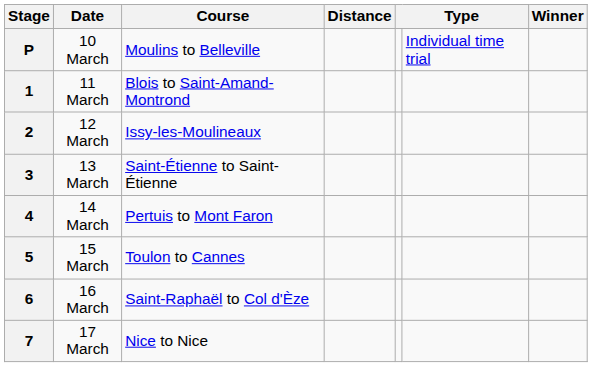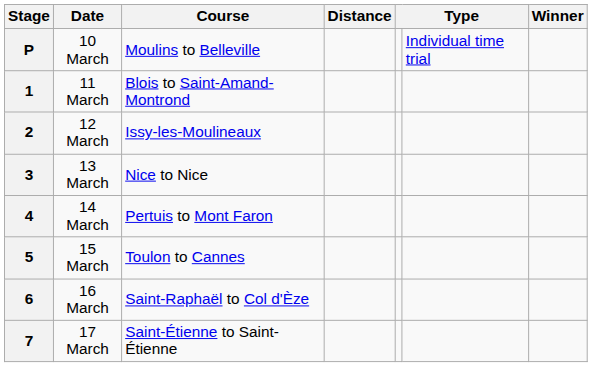3 | Course: Saint-Étienne to Saint-Étienne -> Nice to Nice
7 | Course: Nice to Nice -> Saint-Étienne to Saint-Étienne
